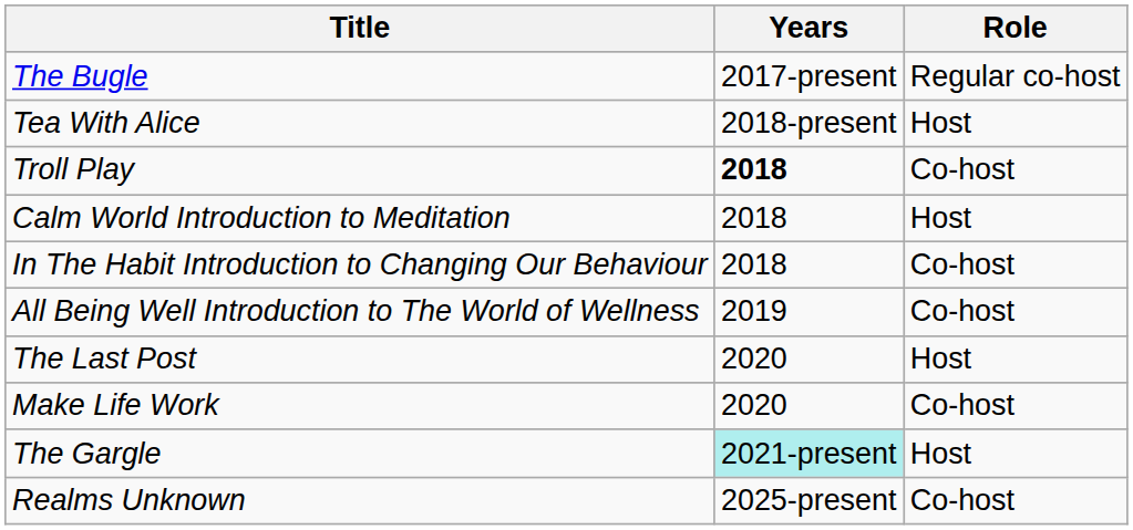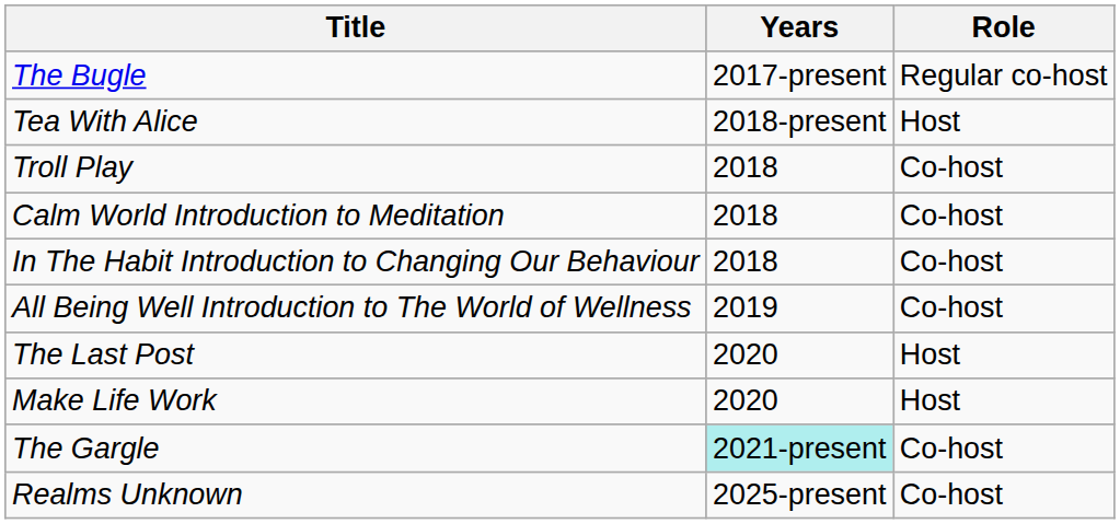Troll Play | Years: bold -> normal
Calm World Introduction to Meditation | Role: Host -> Co-host
Make Life Work | Role: Co-host -> Host
The Gargle | Role: Host -> Co-host
